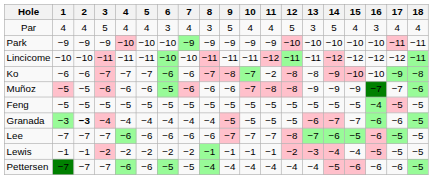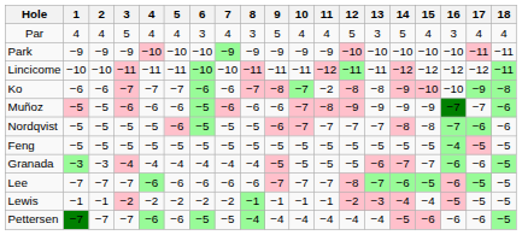Muñoz | 12: −8 -> −9
+ row: Nordqvist | −5 | −5 | −5 | −5 | −6 | −5 | −5 | −5 | −6 | −7 | −7 | −7 | −7 | −8 | −8 | −7 | −6 | −6
Granada | 2: bold -> normal
